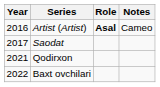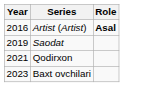- column: Notes | Cameo
Saodat | Year: 2017 -> 2019
Baxt ovchilari | Year: 2022 -> 2023
